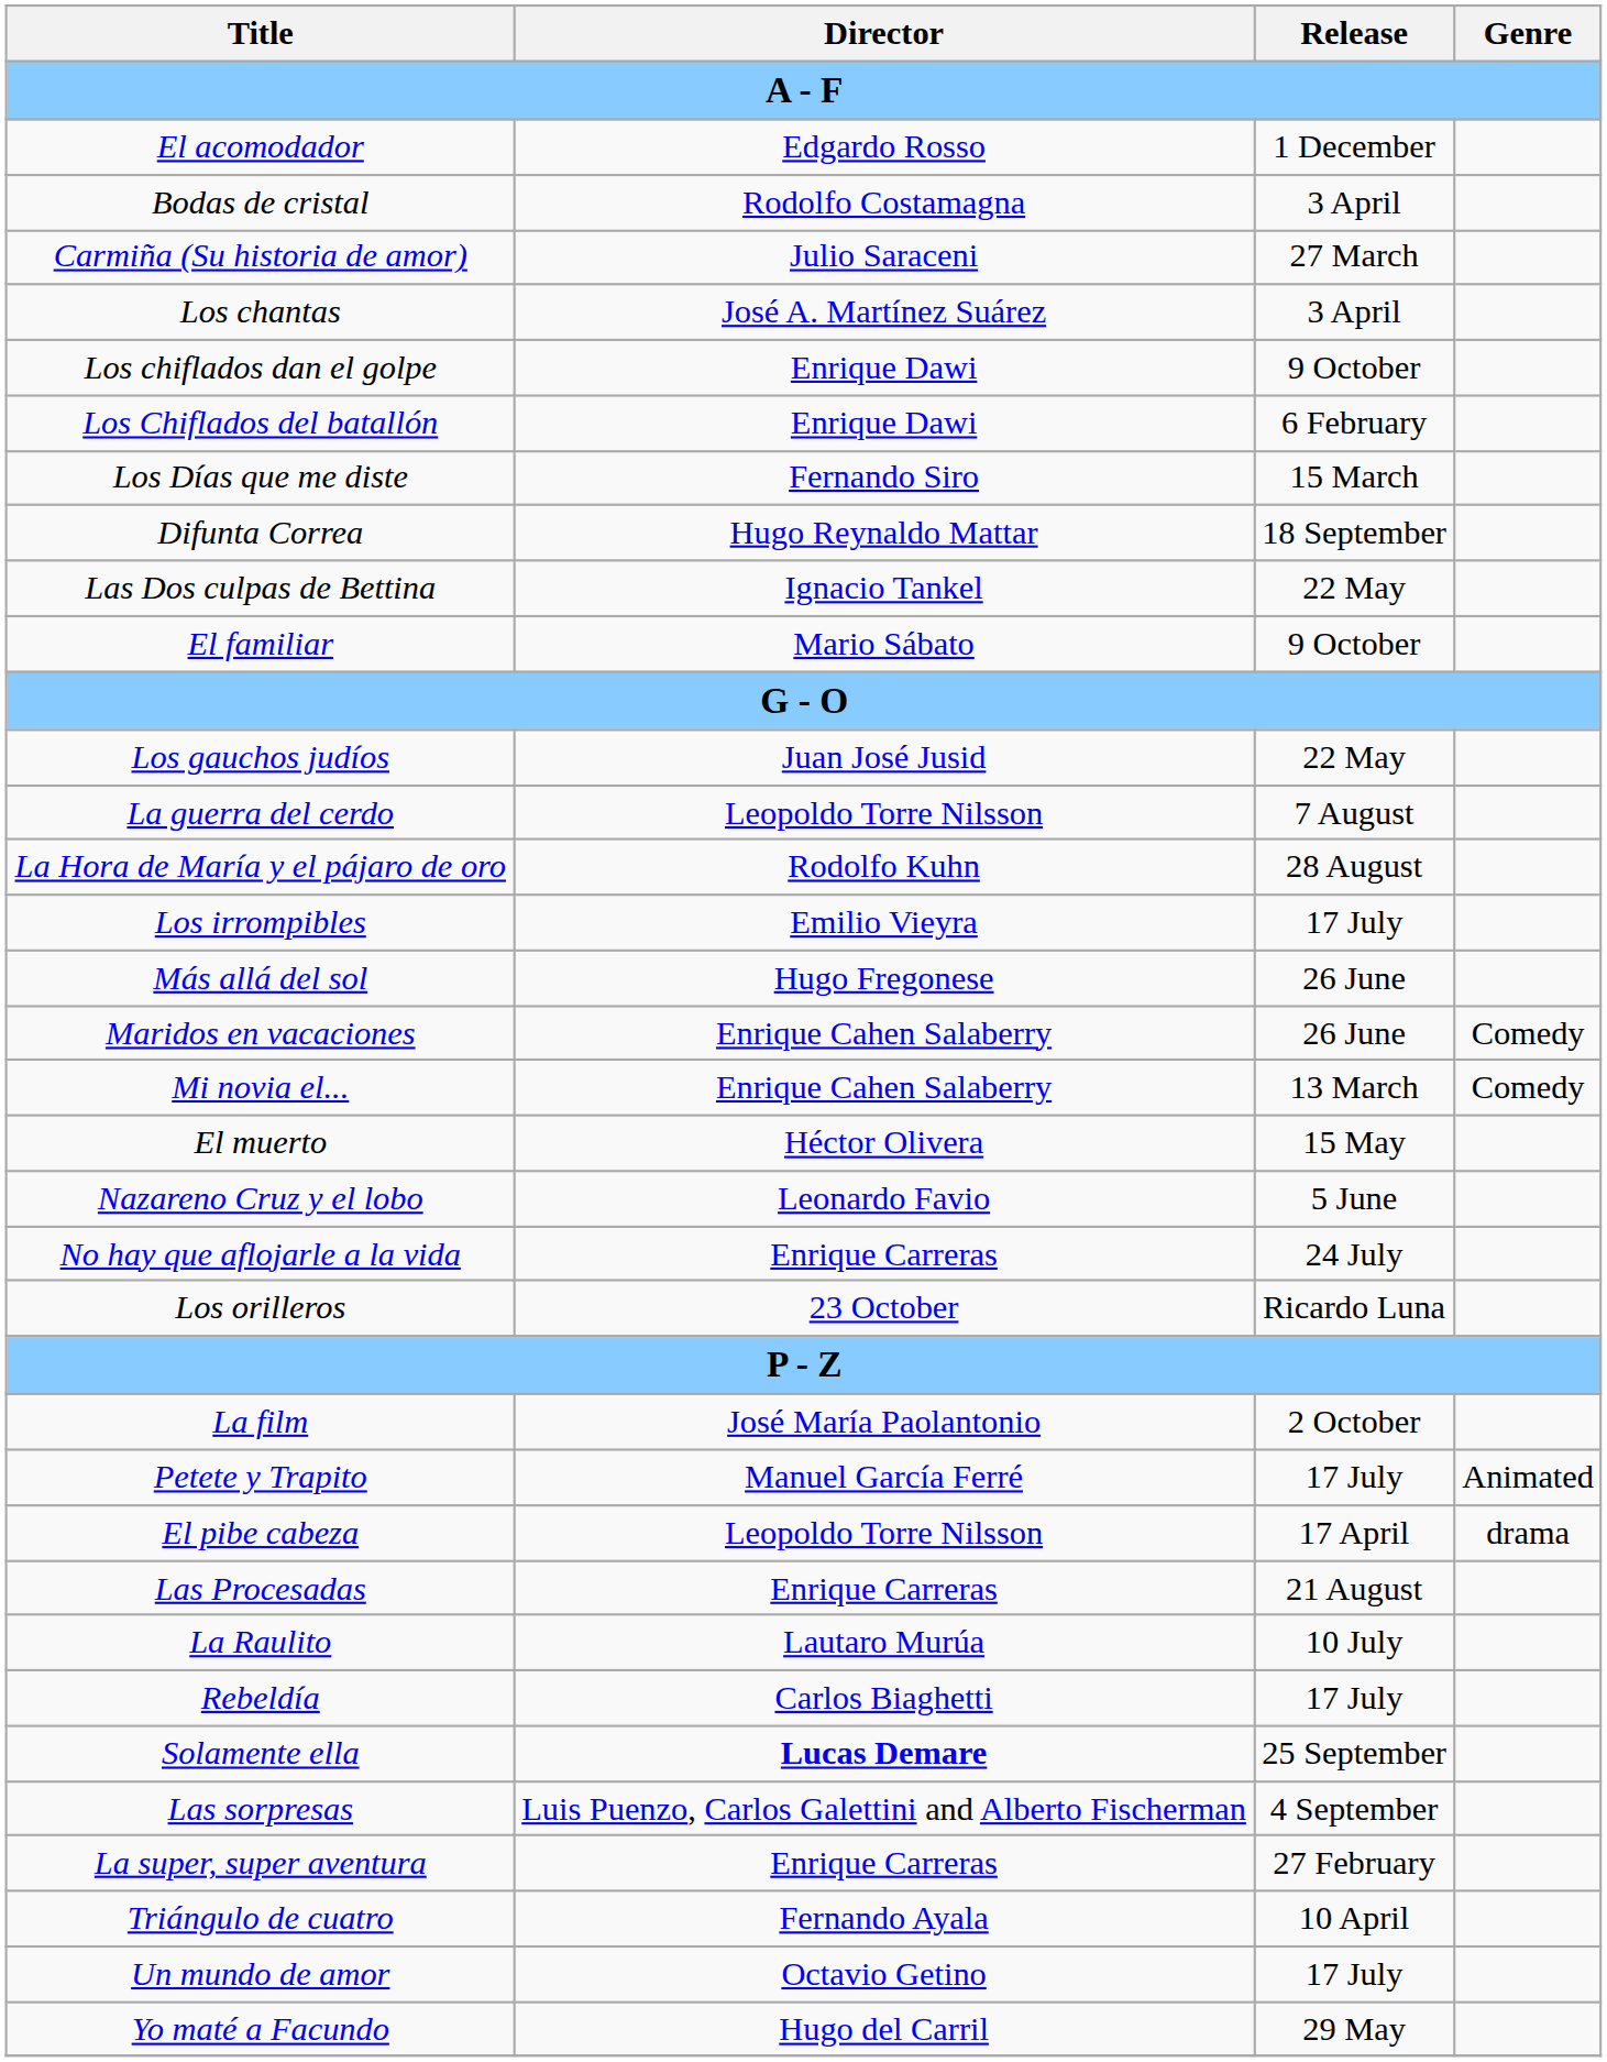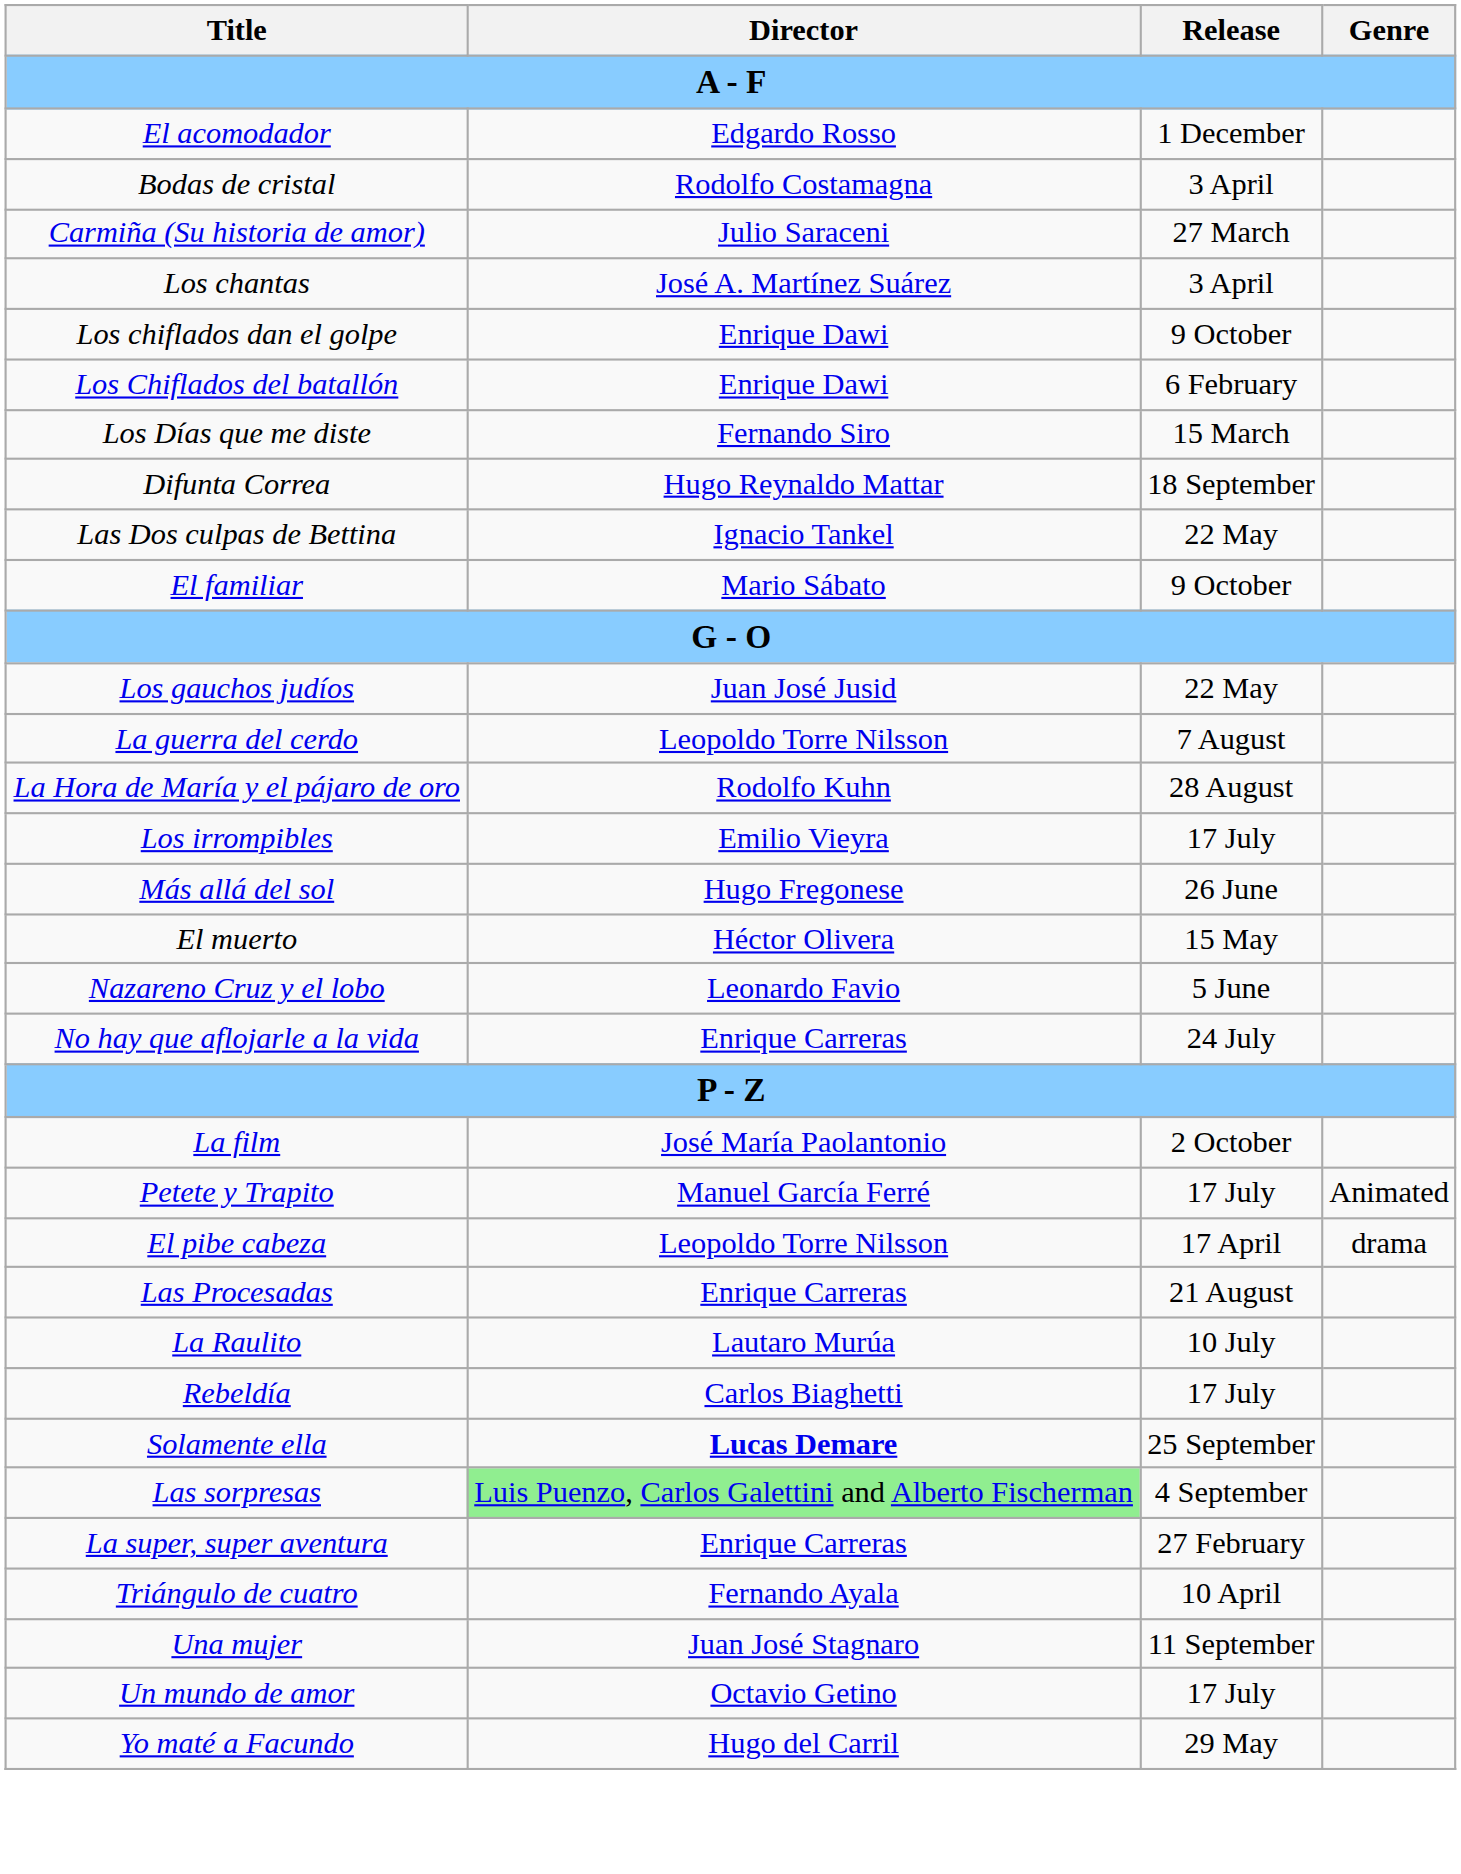- row: Maridos en vacaciones | Enrique Cahen Salaberry | 26 June | Comedy
- row: Mi novia el... | Enrique Cahen Salaberry | 13 March | Comedy
- row: Los orilleros | 23 October | Ricardo Luna
Las sorpresas | Director: no background -> lightgreen background
+ row: Una mujer | Juan José Stagnaro | 11 September
